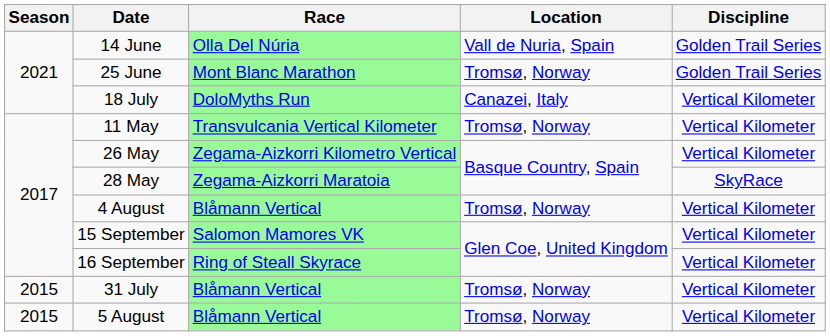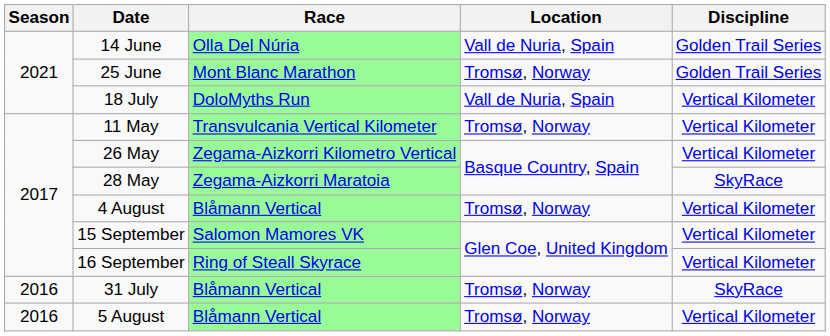18 July | Location: Canazei, Italy -> Vall de Nuria, Spain
31 July | Season: 2015 -> 2016
31 July | Discipline: Vertical Kilometer -> SkyRace
5 August | Season: 2015 -> 2016
